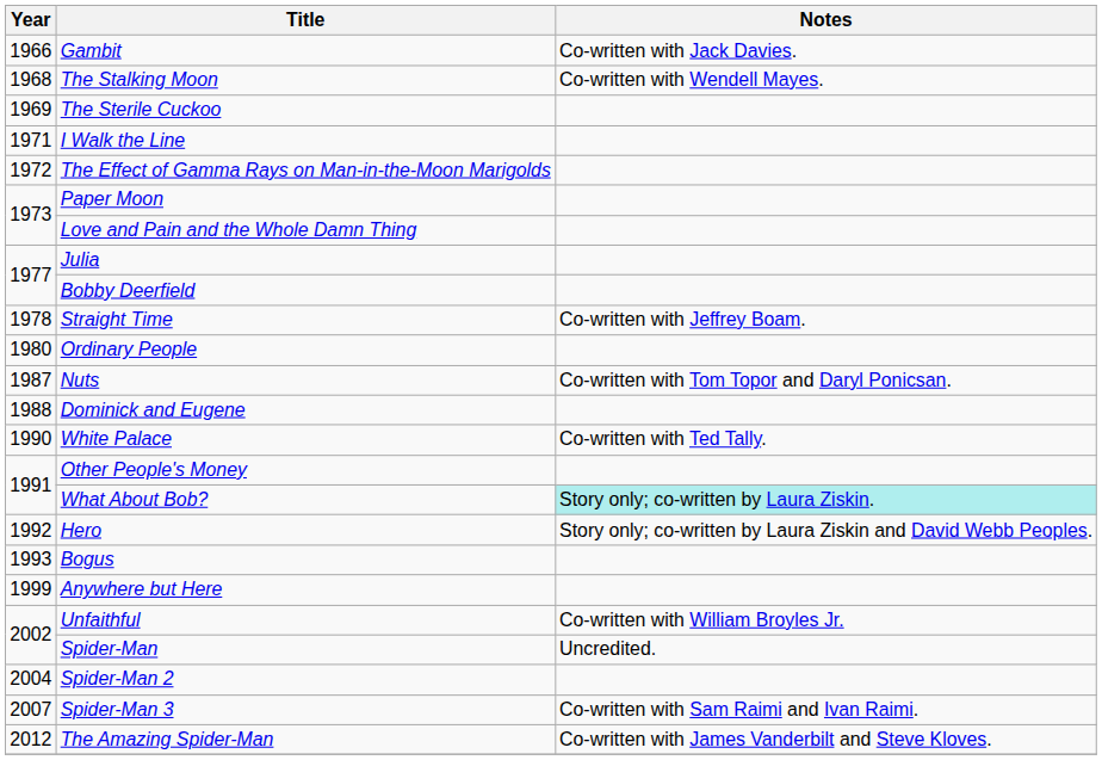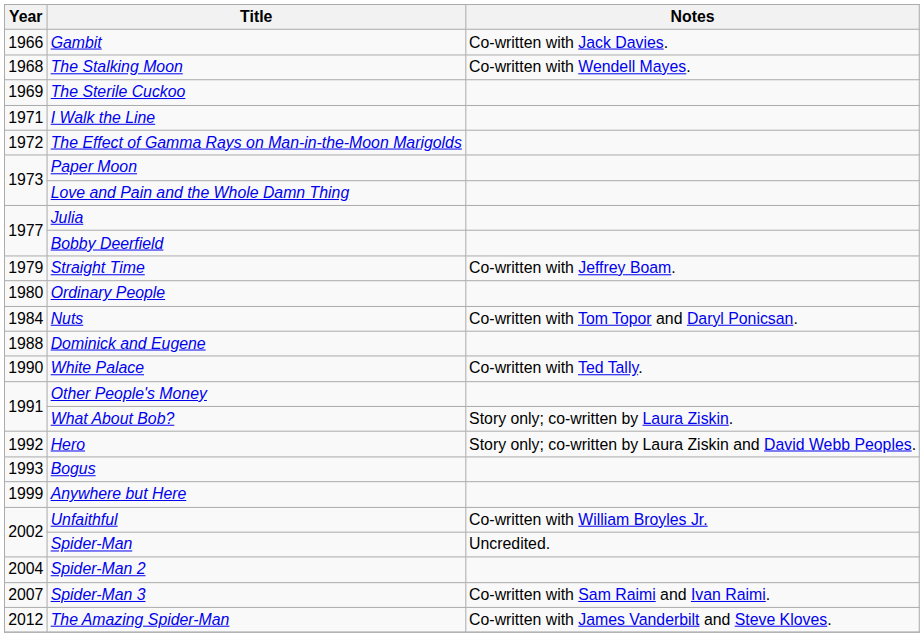Straight Time | Year: 1978 -> 1979
Nuts | Year: 1987 -> 1984
What About Bob? | Notes: paleturquoise background -> no background
